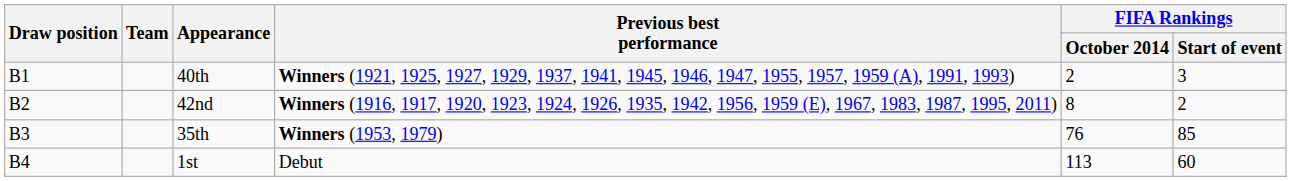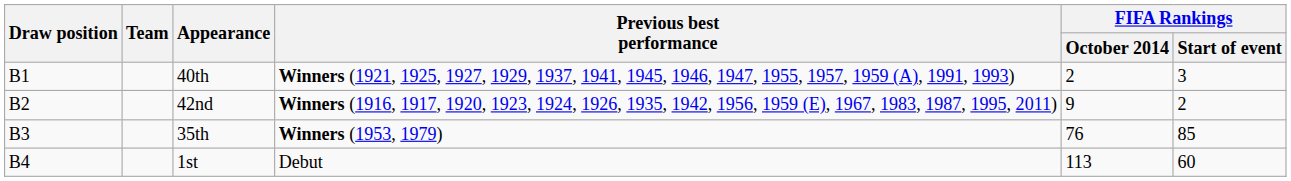42nd | FIFA Rankings / October 2014: 8 -> 9
